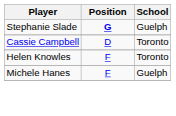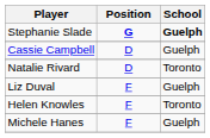Stephanie Slade | School: normal -> bold
Cassie Campbell | School: Toronto -> Guelph
+ row: Natalie Rivard | D | Toronto
+ row: Liz Duval | F | Guelph
